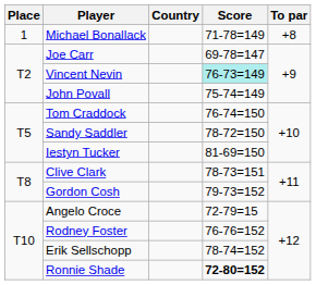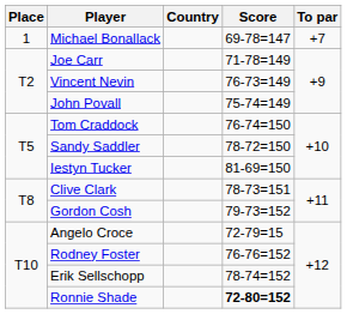Michael Bonallack | Score: 71-78=149 -> 69-78=147
Michael Bonallack | To par: +8 -> +7
Joe Carr | Score: 69-78=147 -> 71-78=149
Vincent Nevin | Score: paleturquoise background -> no background
